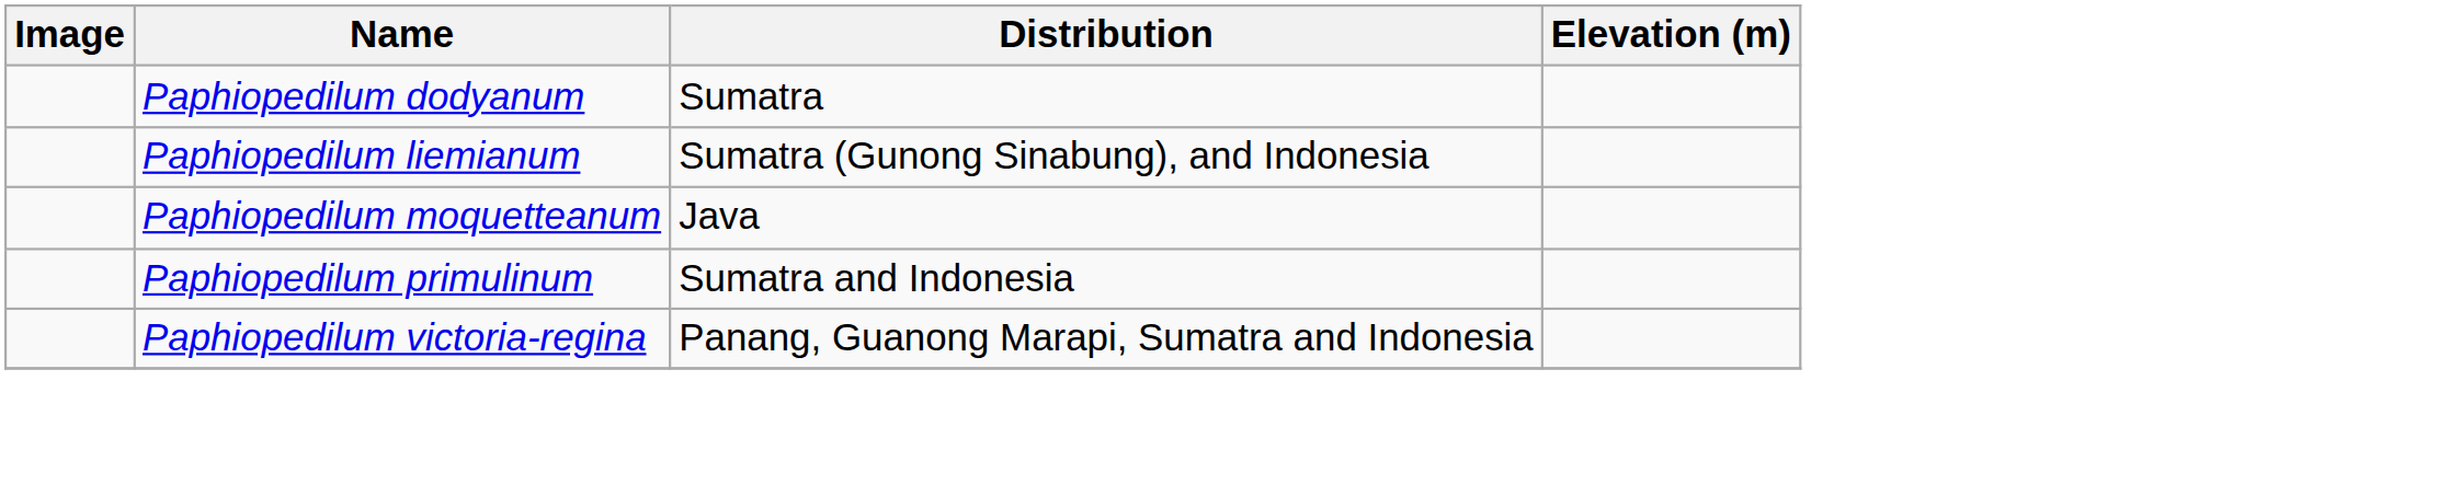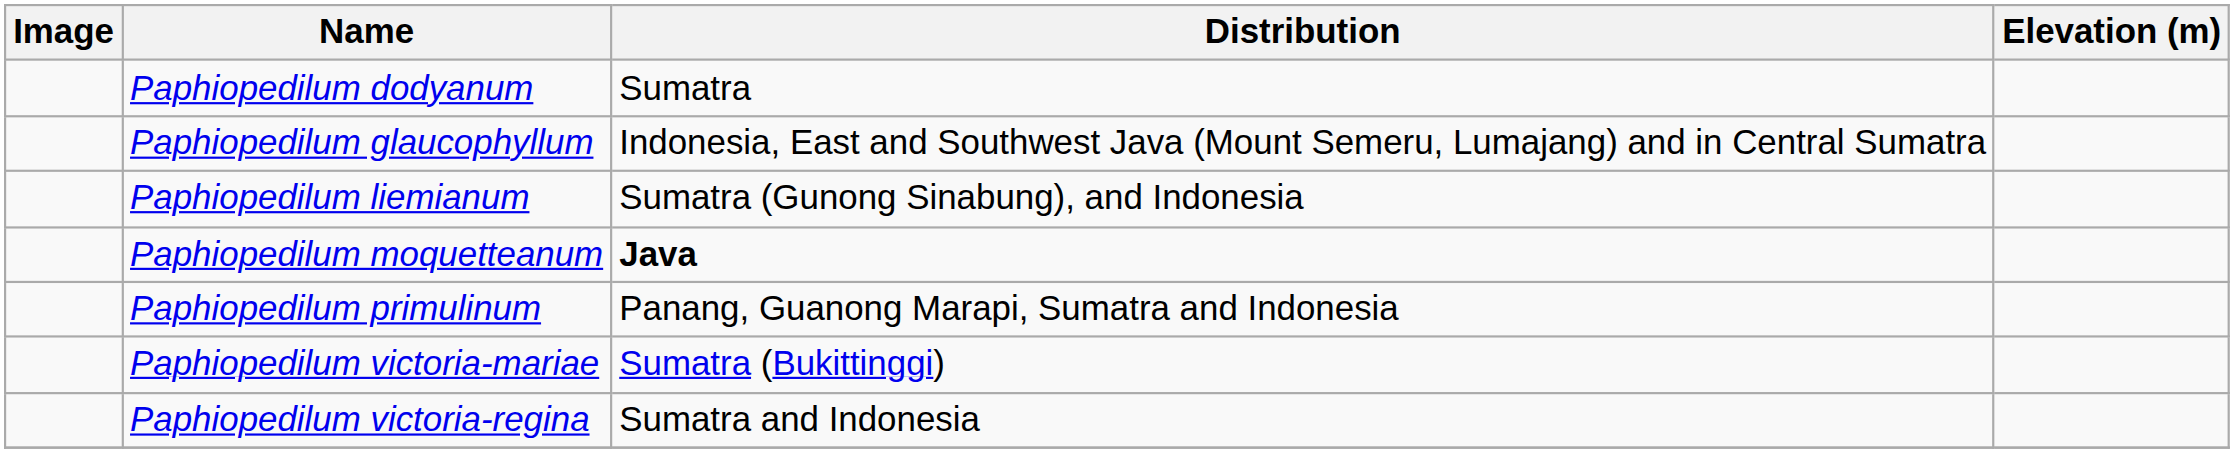+ row: Paphiopedilum glaucophyllum | Indonesia, East and Southwest Java (Mount Semeru, Lumajang) and in Central Sumatra
Paphiopedilum moquetteanum | Distribution: normal -> bold
Paphiopedilum primulinum | Distribution: Sumatra and Indonesia -> Panang, Guanong Marapi, Sumatra and Indonesia
+ row: Paphiopedilum victoria-mariae | Sumatra (Bukittinggi)
Paphiopedilum victoria-regina | Distribution: Panang, Guanong Marapi, Sumatra and Indonesia -> Sumatra and Indonesia
